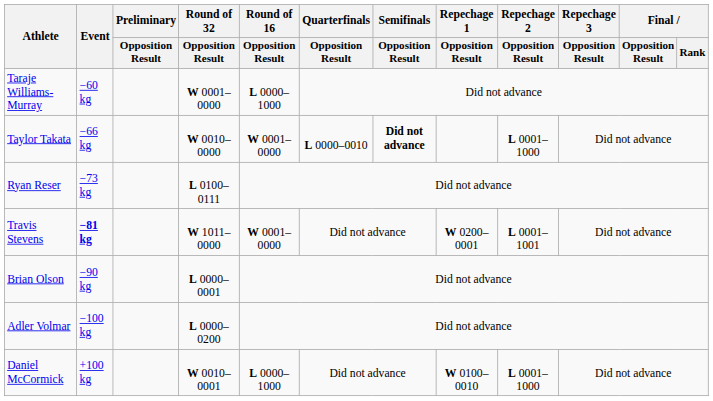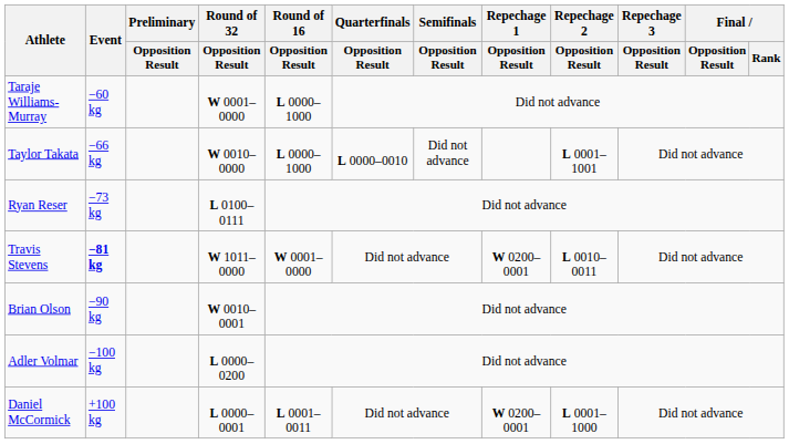Taylor Takata | Round of 16 / Opposition Result: W 0001–0000 -> L 0000–1000
Taylor Takata | Semifinals / Opposition Result: bold -> normal
Taylor Takata | Repechage 2 / Opposition Result: L 0001–1000 -> L 0001–1001
Travis Stevens | Repechage 2 / Opposition Result: L 0001–1001 -> L 0010–0011
Brian Olson | Round of 32 / Opposition Result: L 0000–0001 -> W 0010–0001
Daniel McCormick | Round of 32 / Opposition Result: W 0010–0001 -> L 0000–0001
Daniel McCormick | Round of 16 / Opposition Result: L 0000–1000 -> L 0001–0011
Daniel McCormick | Repechage 1 / Opposition Result: W 0100–0010 -> W 0200–0001
